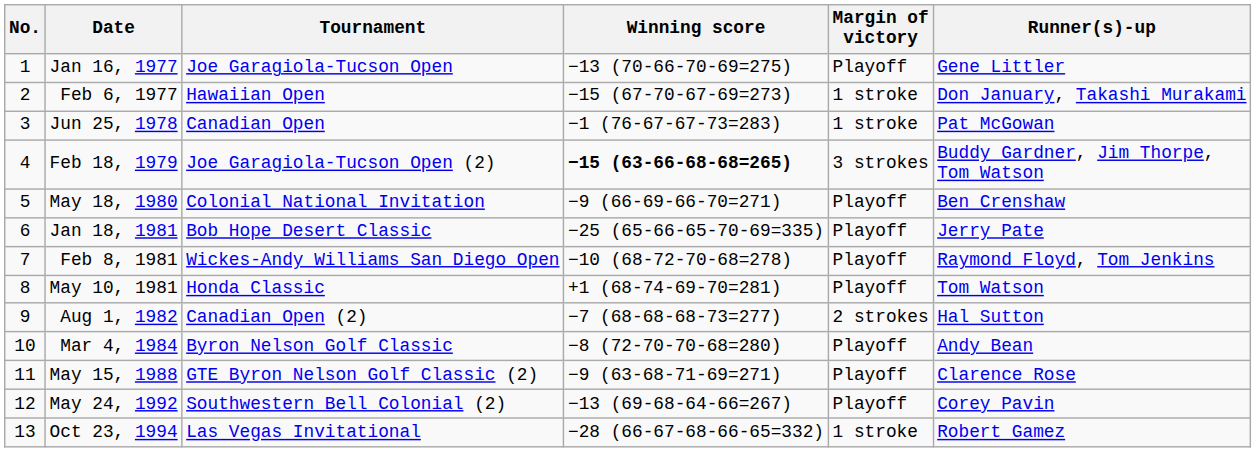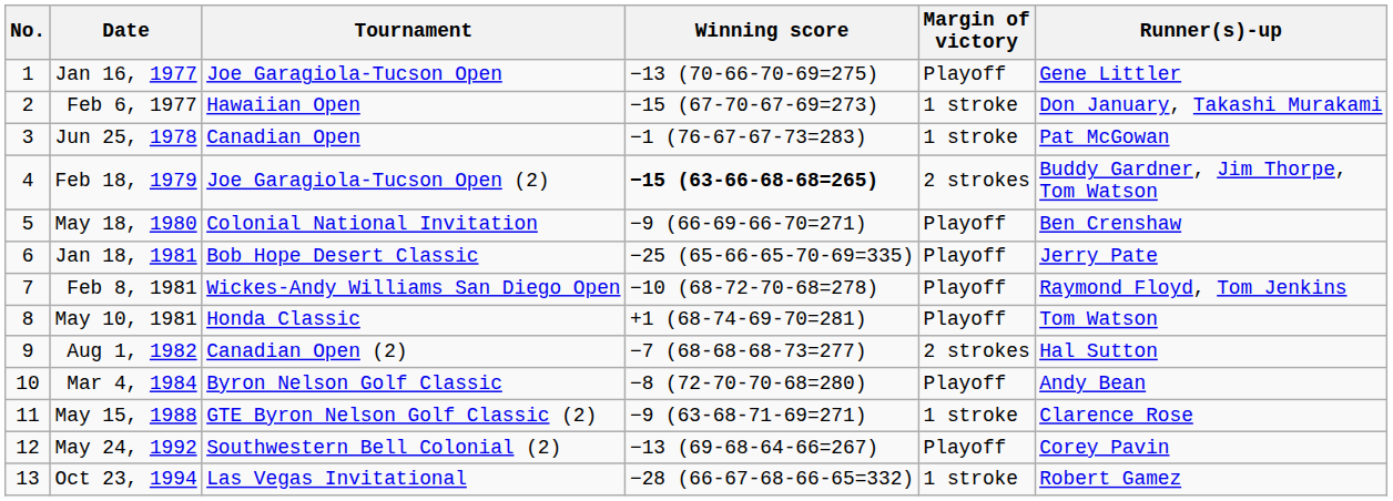Feb 18, 1979 | Margin of victory: 3 strokes -> 2 strokes
May 15, 1988 | Margin of victory: Playoff -> 1 stroke
